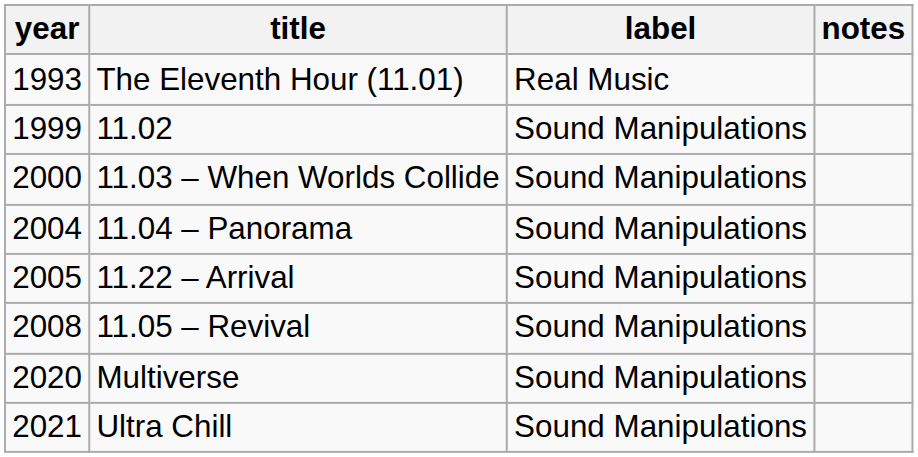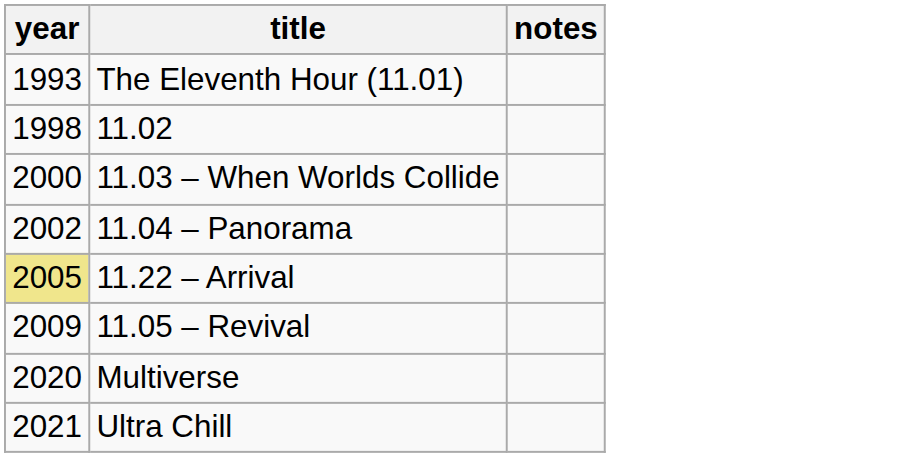- column: label | Real Music | Sound Manipulations | Sound Manipulations | Sound Manipulations | Sound Manipulations | Sound Manipulations | Sound Manipulations | Sound Manipulations
11.02 | year: 1999 -> 1998
11.04 – Panorama | year: 2004 -> 2002
11.22 – Arrival | year: no background -> khaki background
11.05 – Revival | year: 2008 -> 2009
